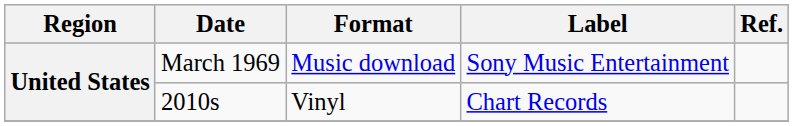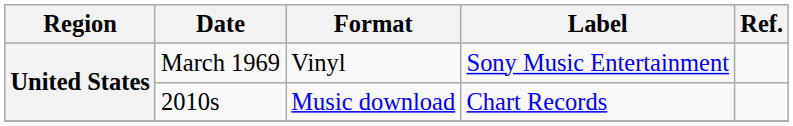March 1969 | Format: Music download -> Vinyl
2010s | Format: Vinyl -> Music download
